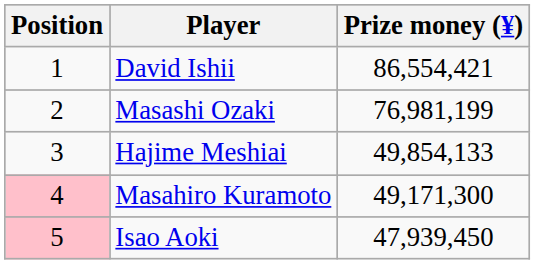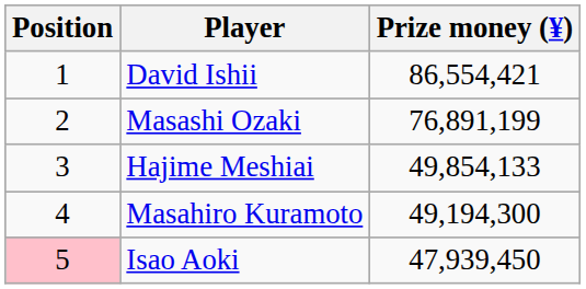Masashi Ozaki | Prize money (¥): 76,981,199 -> 76,891,199
Masahiro Kuramoto | Position: pink background -> no background
Masahiro Kuramoto | Prize money (¥): 49,171,300 -> 49,194,300
